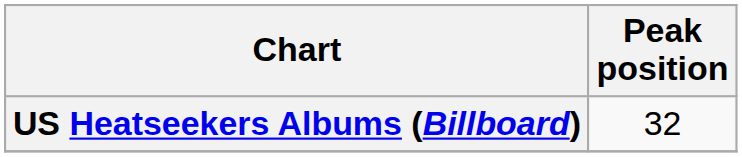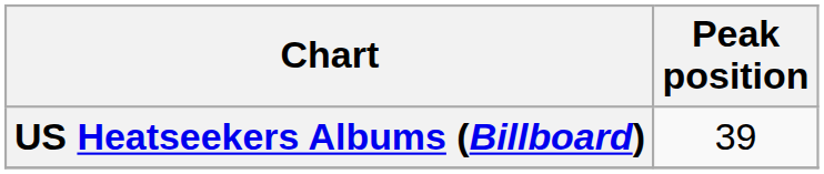US Heatseekers Albums (Billboard) | Peak position: 32 -> 39
